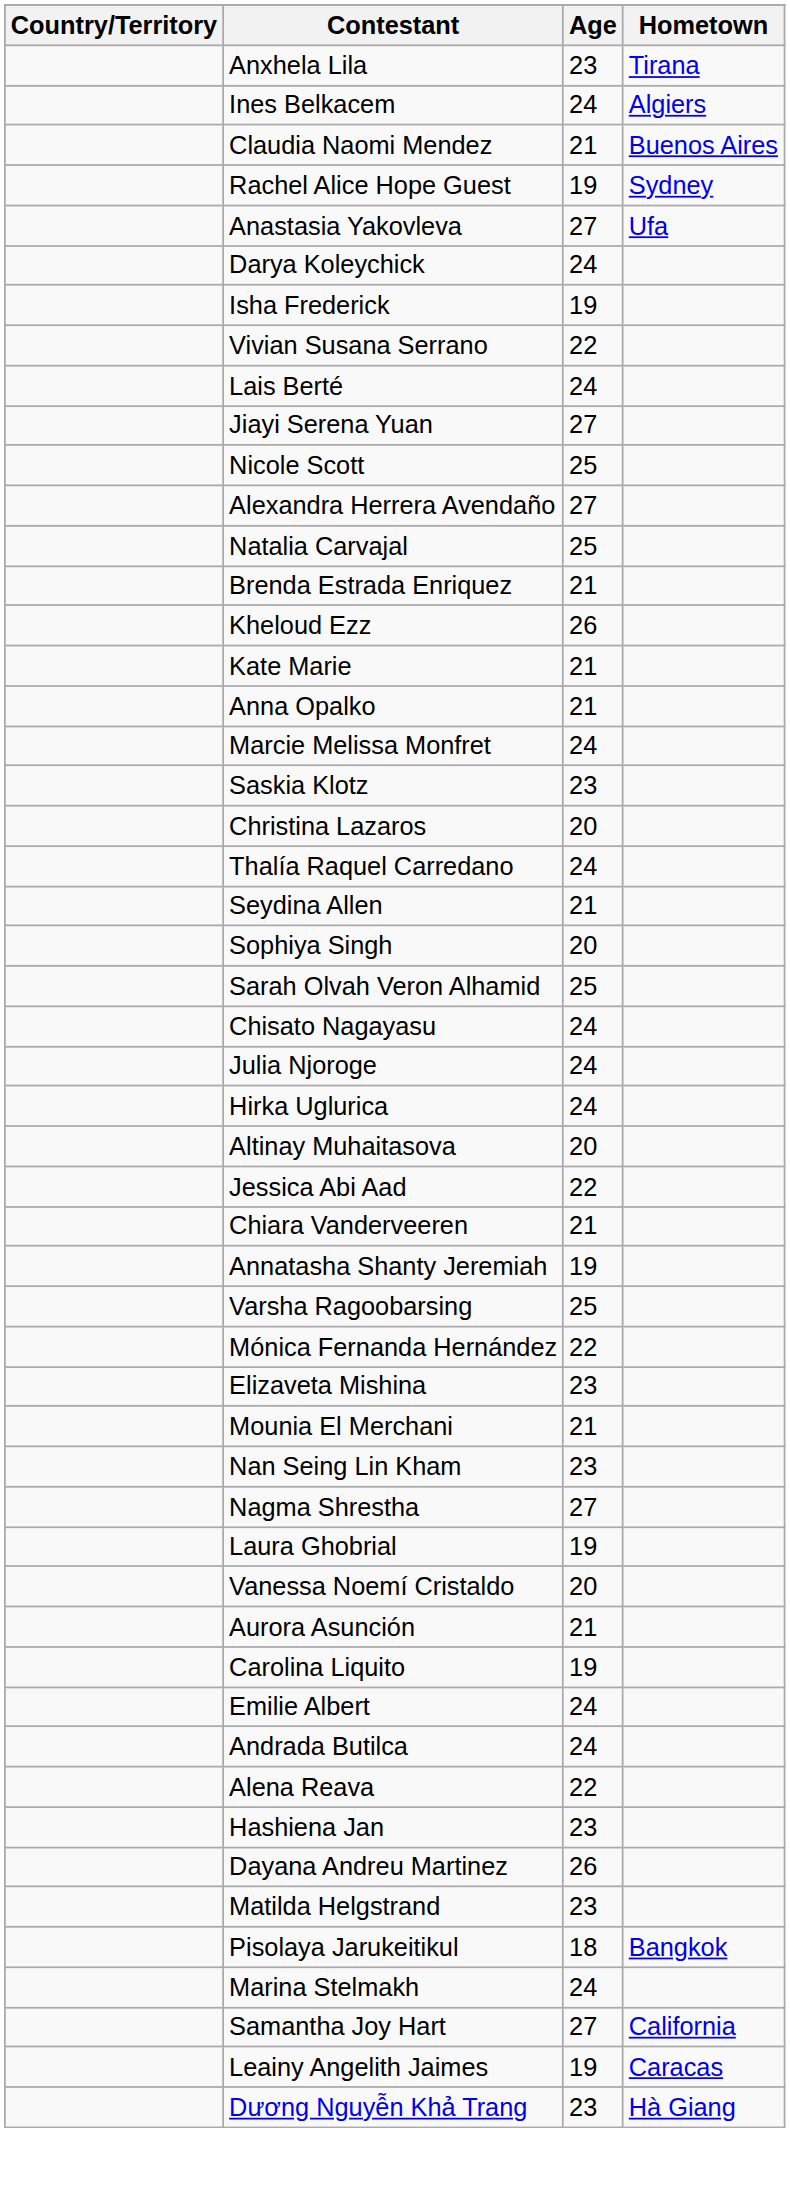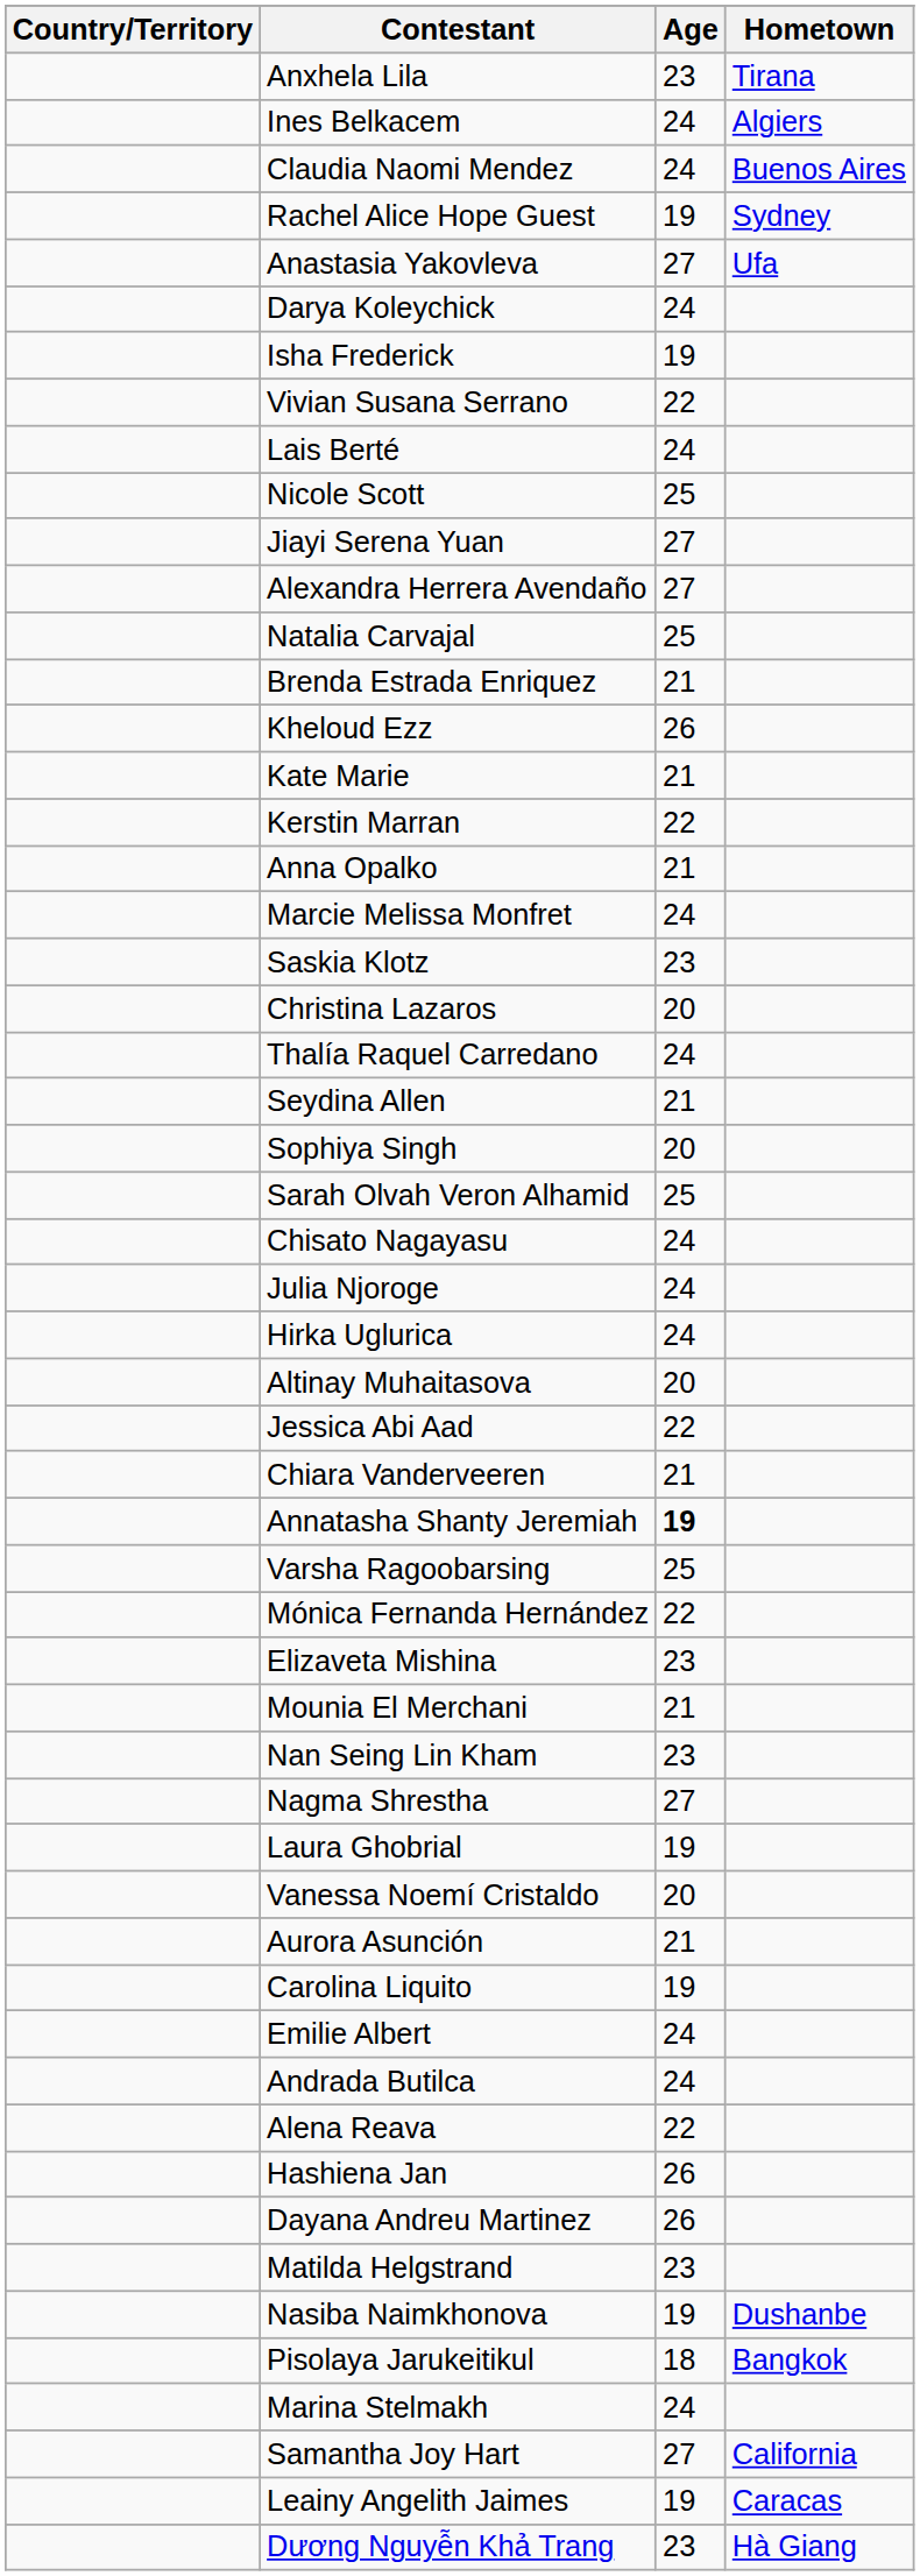Claudia Naomi Mendez | Age: 21 -> 24
rows swapped: Nicole Scott <-> Jiayi Serena Yuan
+ row: Kerstin Marran | 22
Annatasha Shanty Jeremiah | Age: normal -> bold
Hashiena Jan | Age: 23 -> 26
+ row: Nasiba Naimkhonova | 19 | Dushanbe
